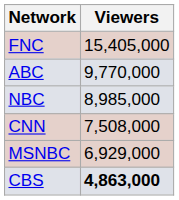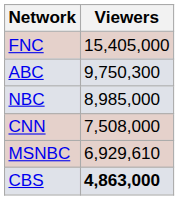ABC | Viewers: 9,770,000 -> 9,750,300
MSNBC | Viewers: 6,929,000 -> 6,929,610
